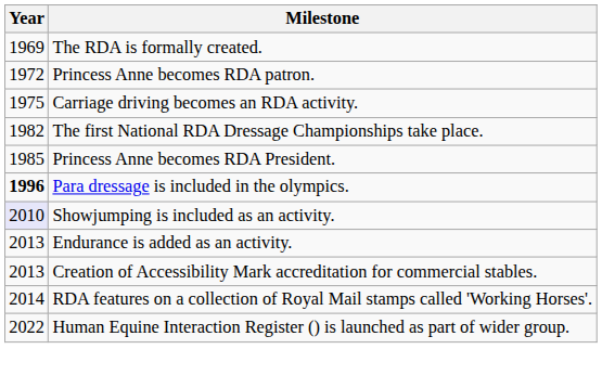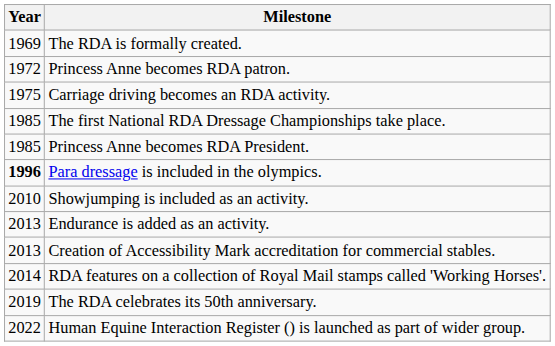The first National RDA Dressage Championships take place. | Year: 1982 -> 1985
Showjumping is included as an activity. | Year: lavender background -> no background
+ row: 2019 | The RDA celebrates its 50th anniversary.
